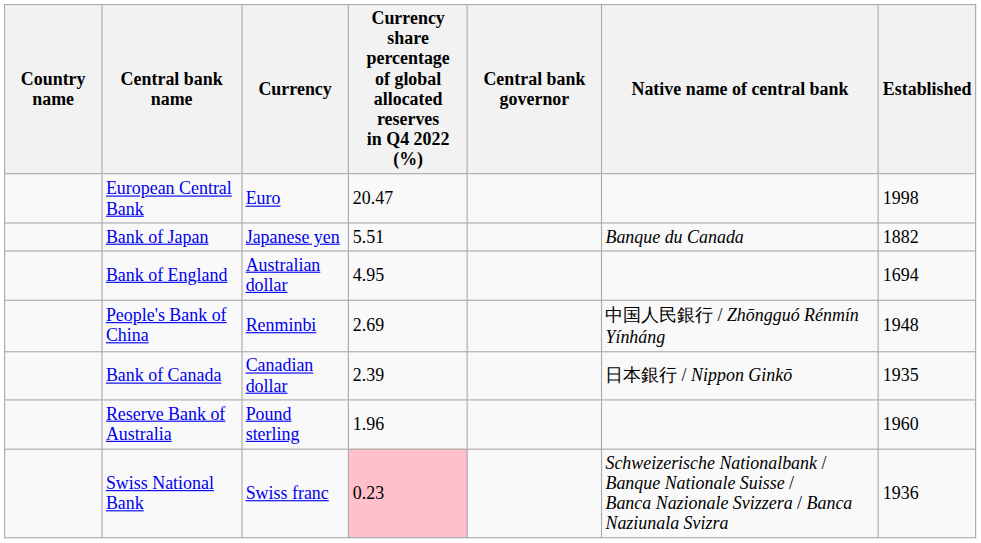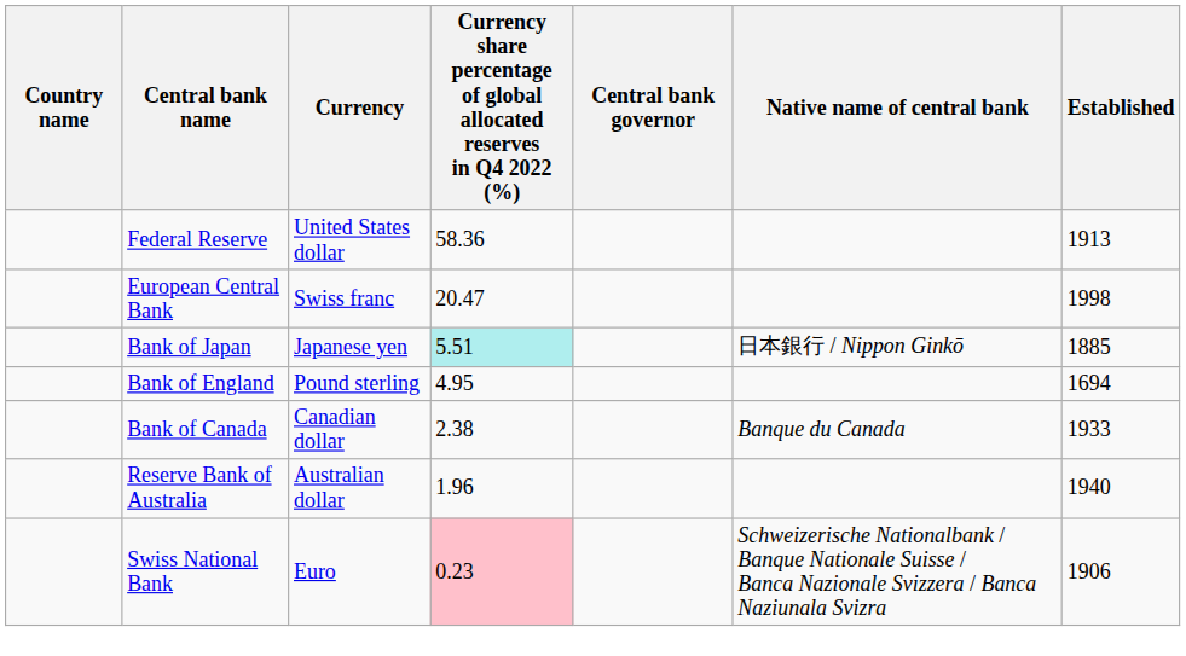+ row: Federal Reserve | United States dollar | 58.36 | 1913
European Central Bank | Currency: Euro -> Swiss franc
Bank of Japan | column 4: no background -> paleturquoise background
Bank of Japan | Native name of central bank: Banque du Canada -> 日本銀行 / Nippon Ginkō
Bank of Japan | Established: 1882 -> 1885
Bank of England | Currency: Australian dollar -> Pound sterling
- row: People's Bank of China | Renminbi | 2.69 | 中国人民銀行 / Zhōngguó Rénmín Yínháng | 1948
Bank of Canada | column 4: 2.39 -> 2.38
Bank of Canada | Native name of central bank: 日本銀行 / Nippon Ginkō -> Banque du Canada
Bank of Canada | Established: 1935 -> 1933
Reserve Bank of Australia | Currency: Pound sterling -> Australian dollar
Reserve Bank of Australia | Established: 1960 -> 1940
Swiss National Bank | Currency: Swiss franc -> Euro
Swiss National Bank | Established: 1936 -> 1906
